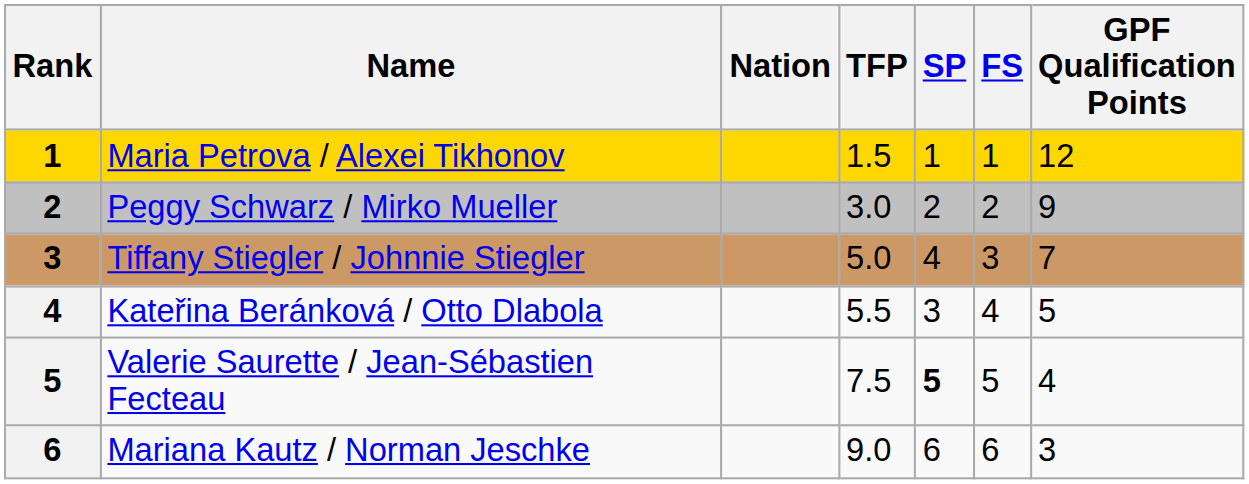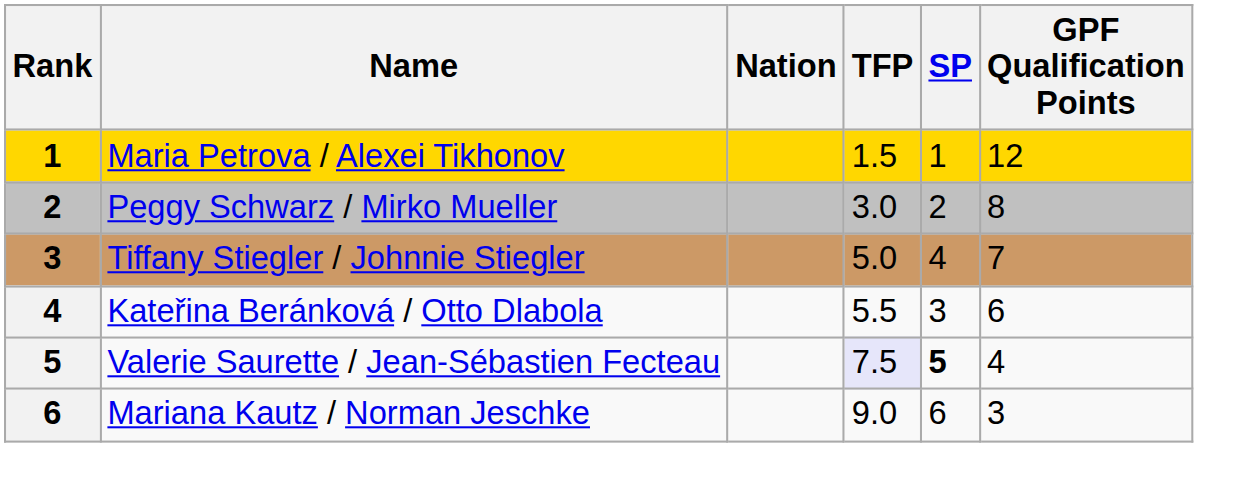- column: FS | 1 | 2 | 3 | 4 | 5 | 6
Peggy Schwarz / Mirko Mueller | GPF Qualification Points: 9 -> 8
Kateřina Beránková / Otto Dlabola | GPF Qualification Points: 5 -> 6
Valerie Saurette / Jean-Sébastien Fecteau | TFP: no background -> lavender background
